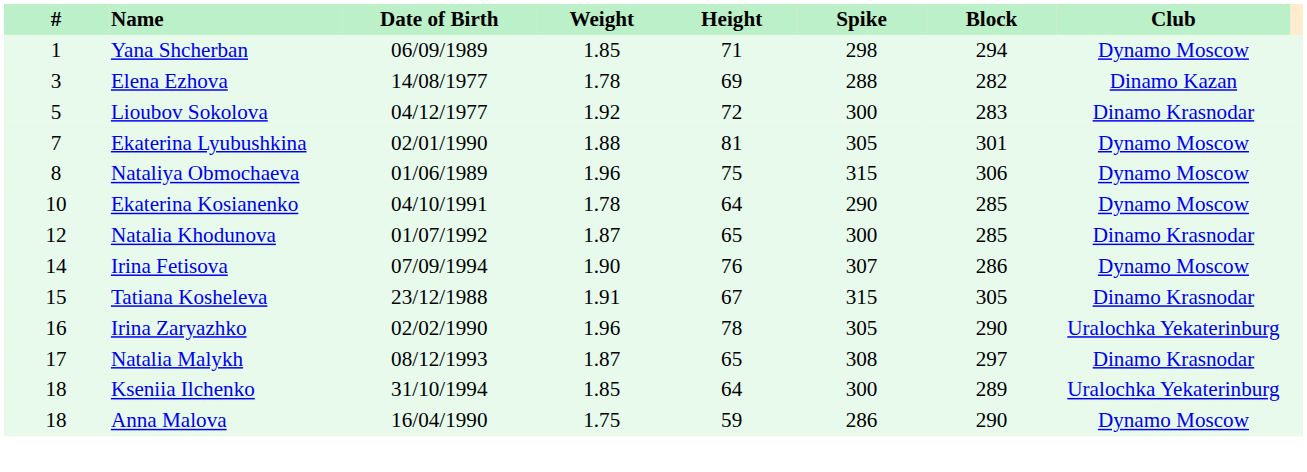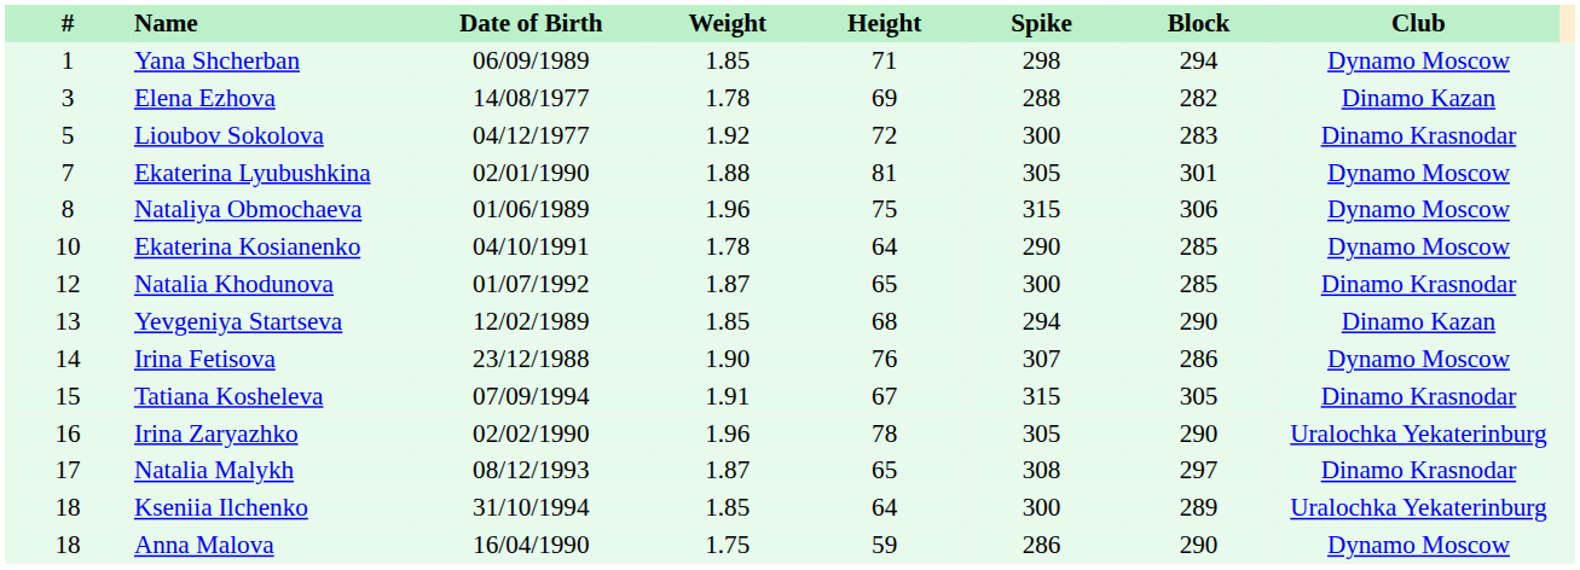+ row: 13 | Yevgeniya Startseva | 12/02/1989 | 1.85 | 68 | 294 | 290 | Dinamo Kazan
Irina Fetisova | Date of Birth: 07/09/1994 -> 23/12/1988
Tatiana Kosheleva | Date of Birth: 23/12/1988 -> 07/09/1994
